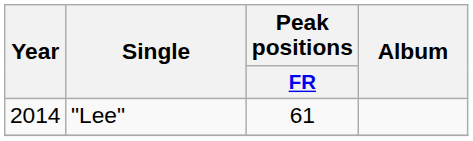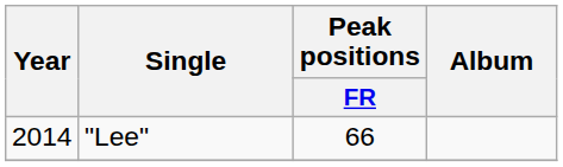"Lee" | Peak positions / FR: 61 -> 66
